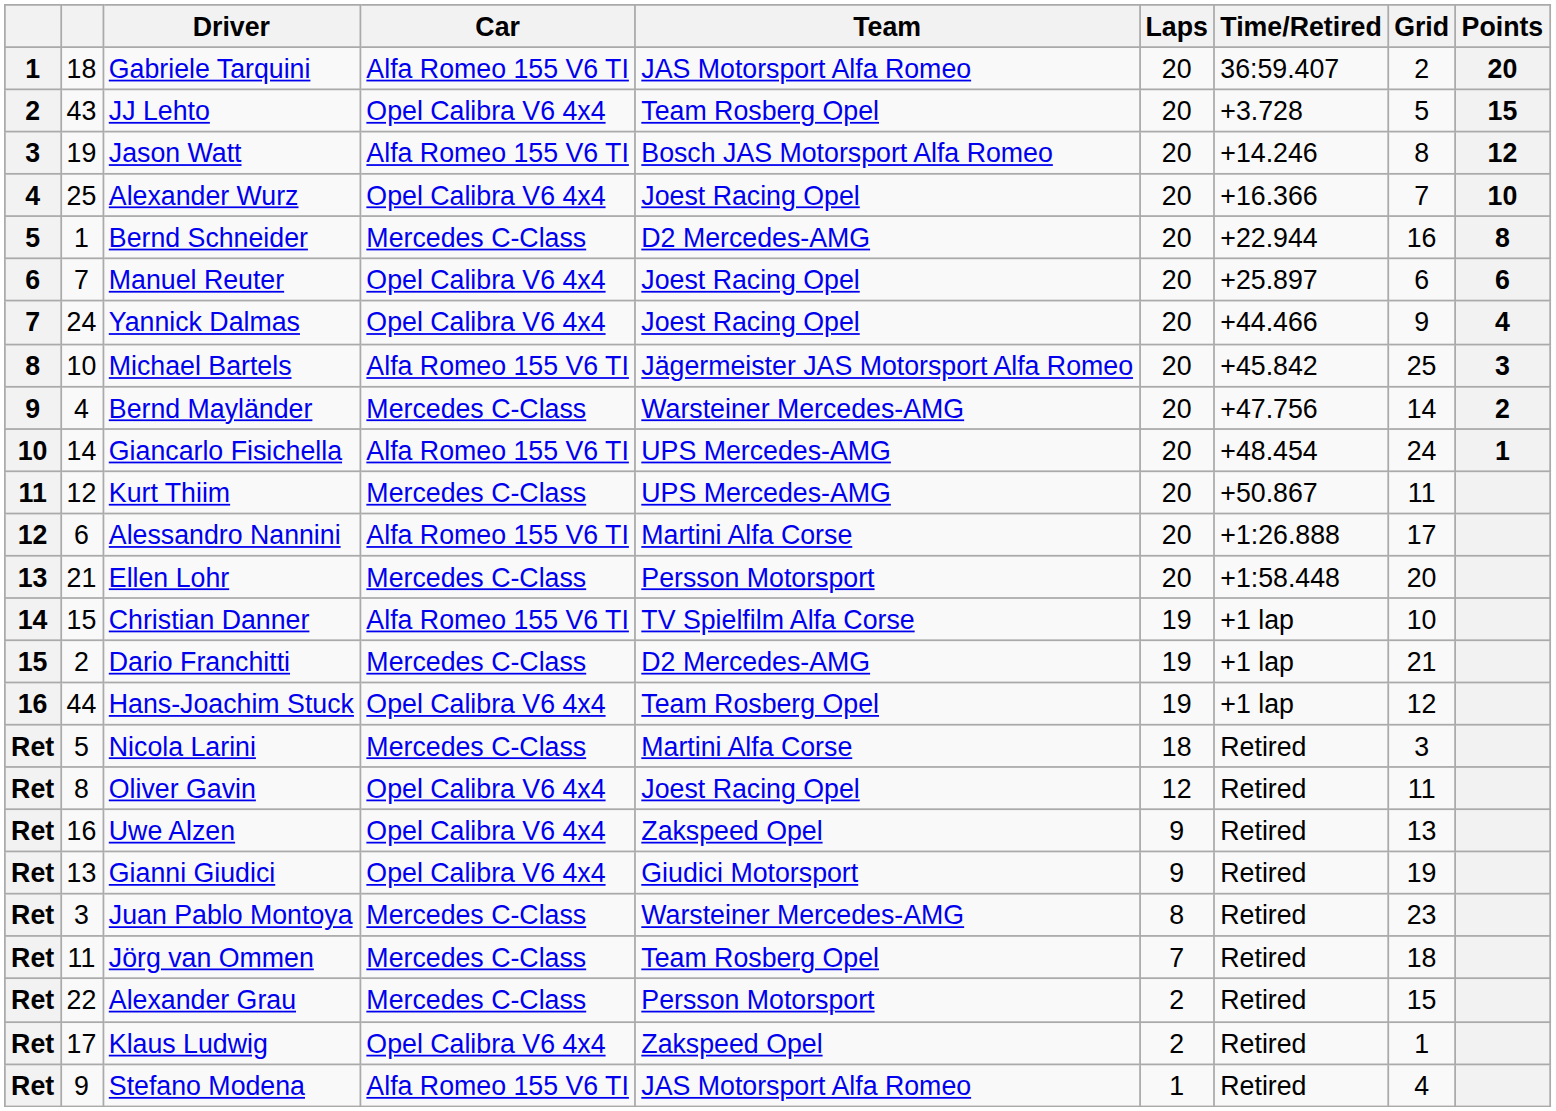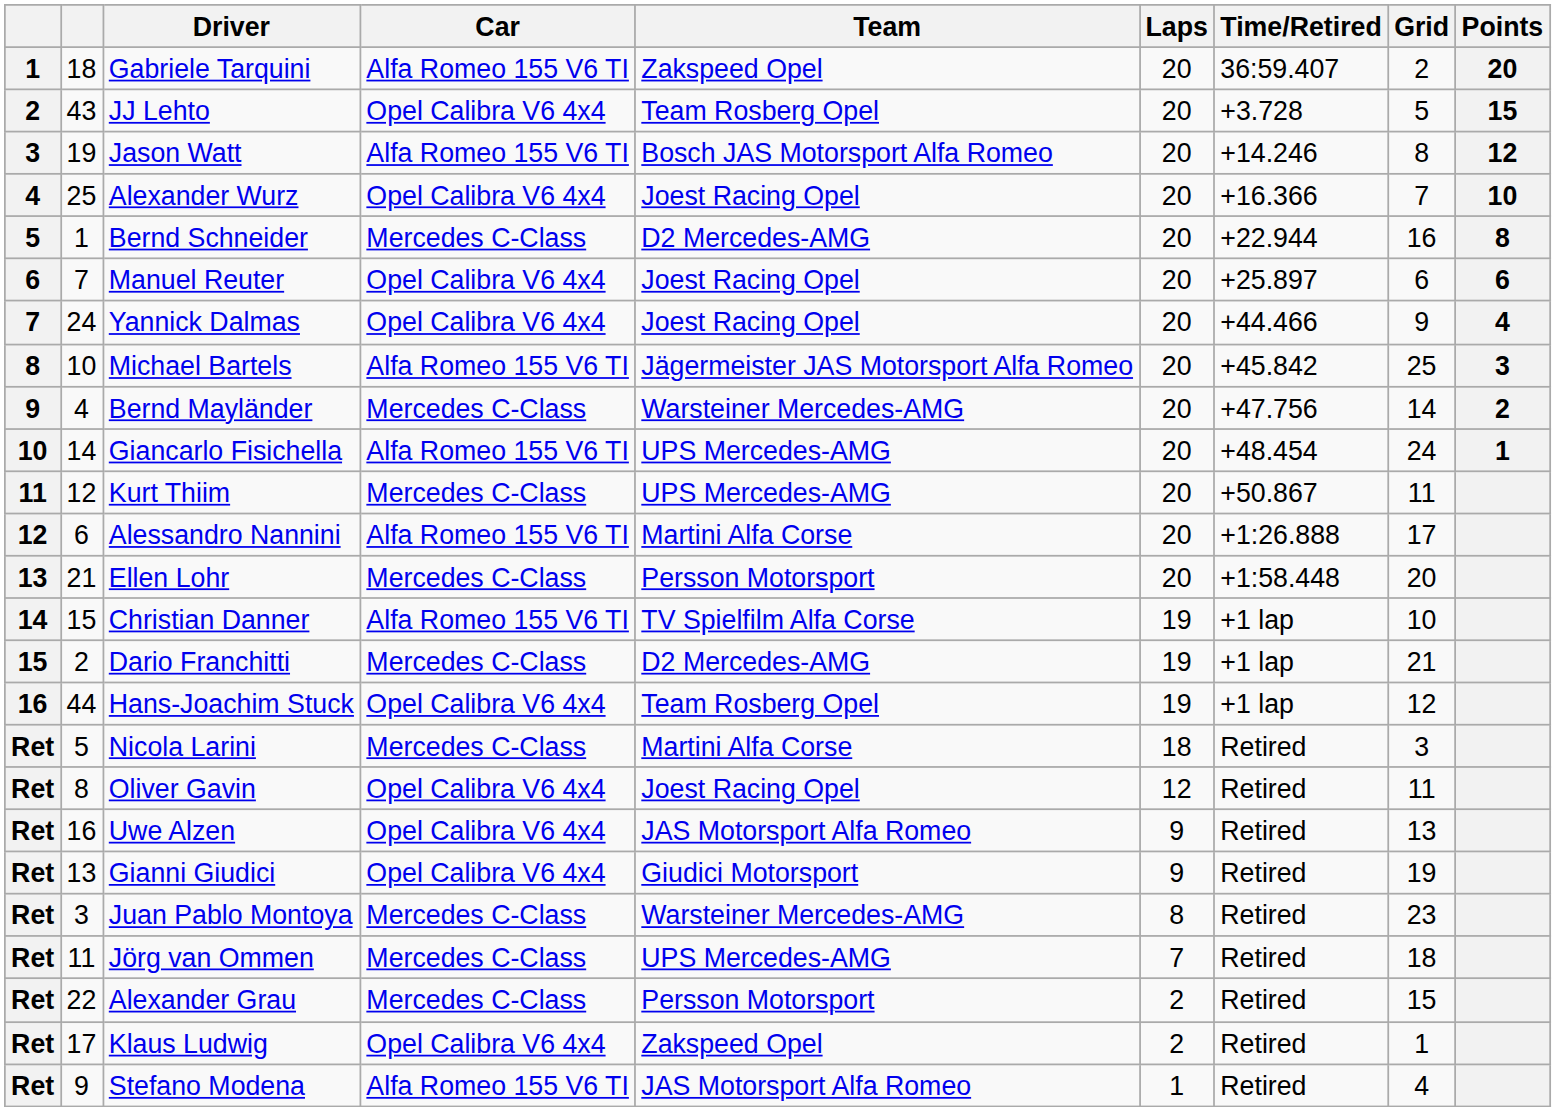Gabriele Tarquini | Team: JAS Motorsport Alfa Romeo -> Zakspeed Opel
Uwe Alzen | Team: Zakspeed Opel -> JAS Motorsport Alfa Romeo
Jörg van Ommen | Team: Team Rosberg Opel -> UPS Mercedes-AMG
